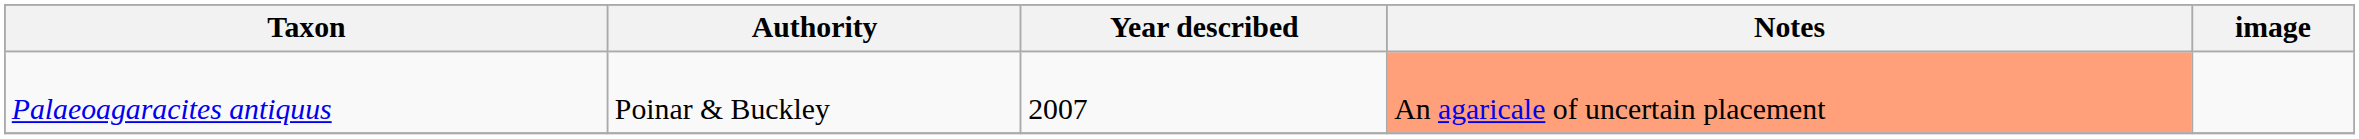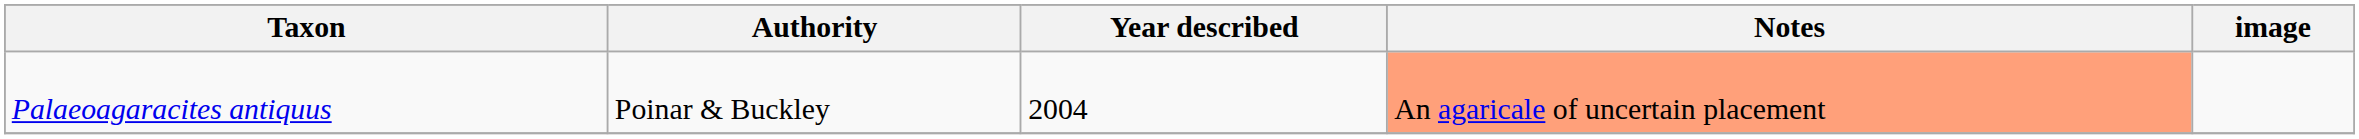Palaeoagaracites antiquus | Year described: 2007 -> 2004
